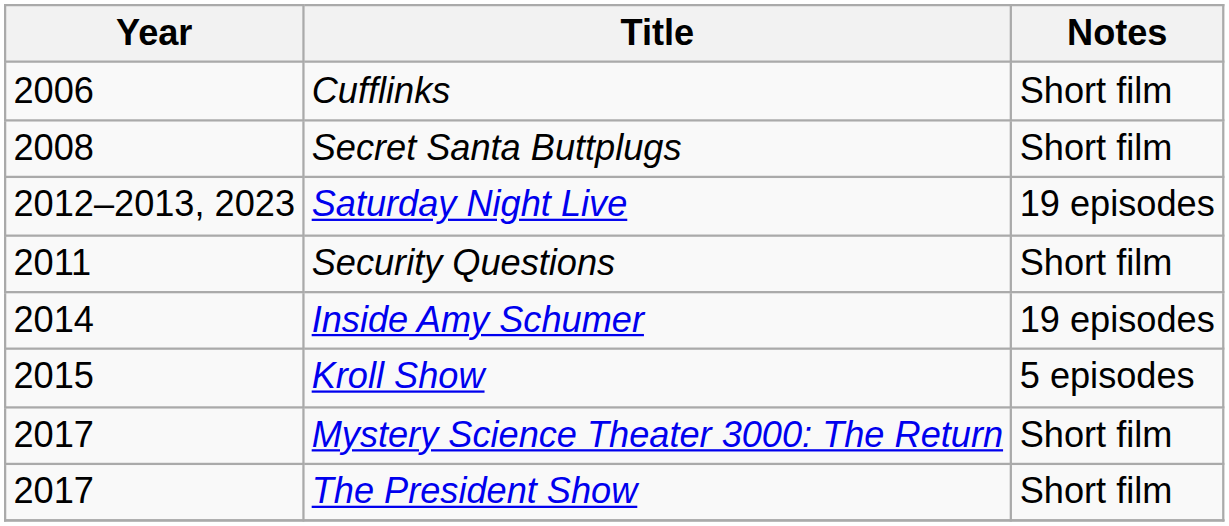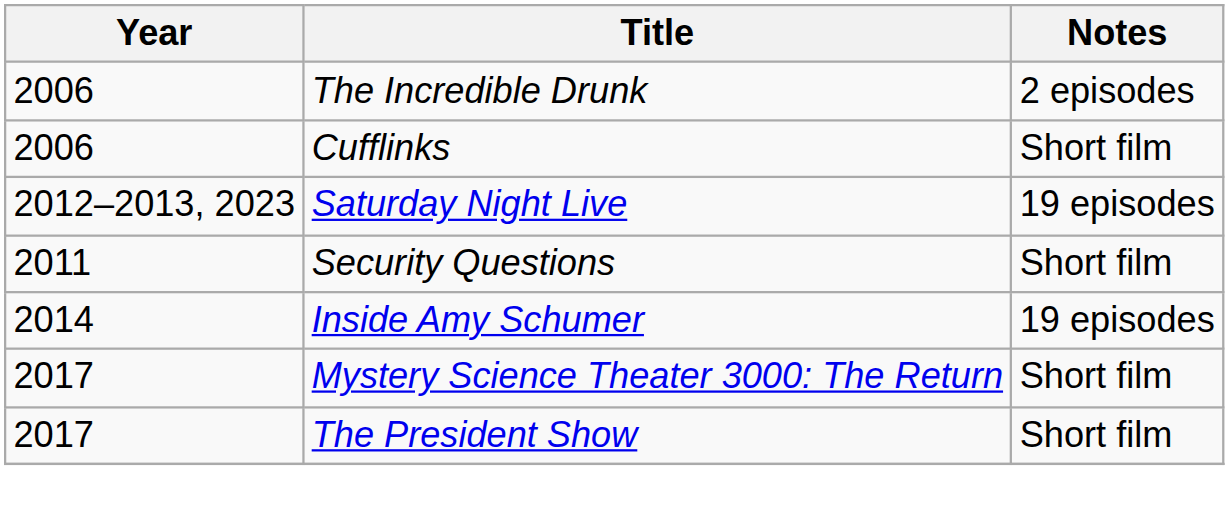+ row: 2006 | The Incredible Drunk | 2 episodes
- row: 2008 | Secret Santa Buttplugs | Short film
- row: 2015 | Kroll Show | 5 episodes
